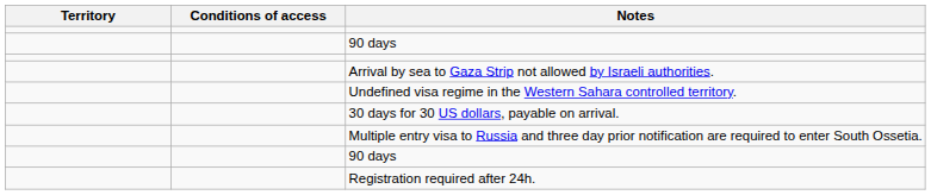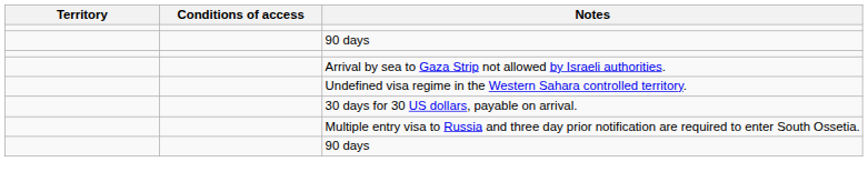- row: Registration required after 24h.
